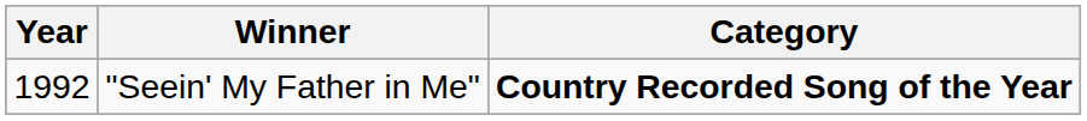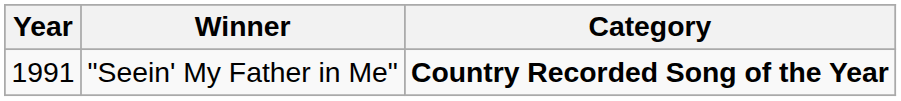"Seein' My Father in Me" | Year: 1992 -> 1991
